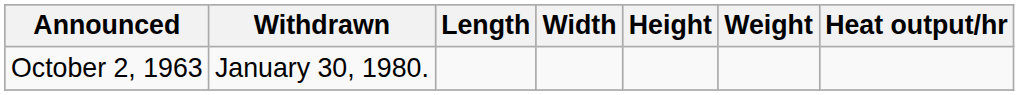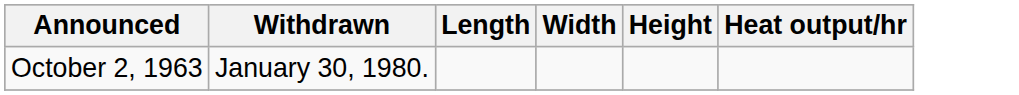- column: Weight
